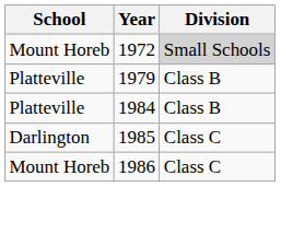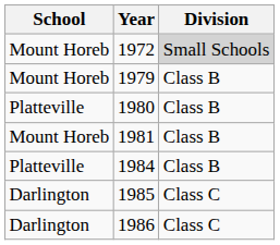1979 | School: Platteville -> Mount Horeb
+ row: Platteville | 1980 | Class B
+ row: Mount Horeb | 1981 | Class B
1986 | School: Mount Horeb -> Darlington
